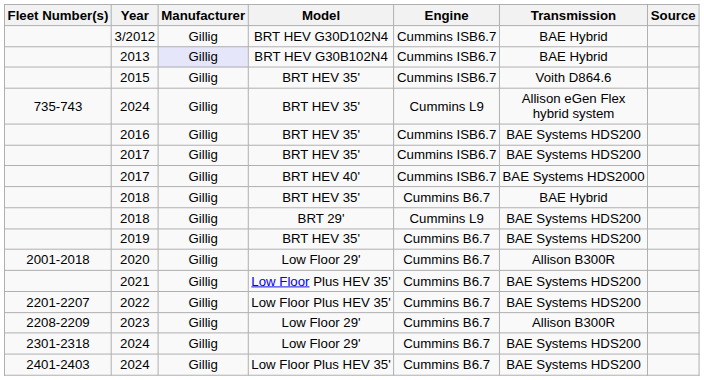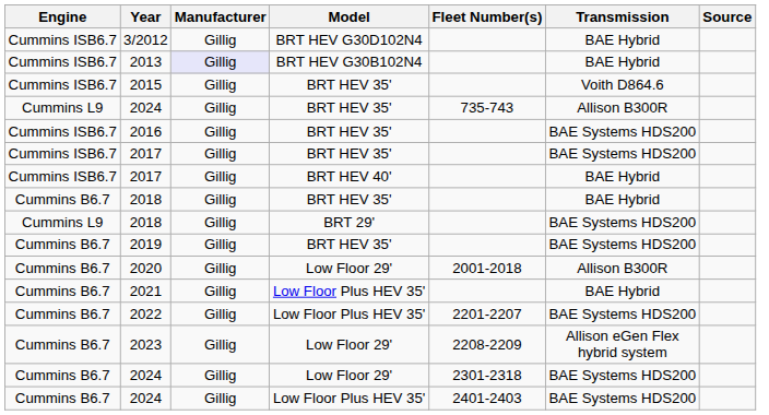columns swapped: Fleet Number(s) <-> Engine
2024 / BRT HEV 35' | Transmission: Allison eGen Flex hybrid system -> Allison B300R
2017 / BRT HEV 40' | Transmission: BAE Systems HDS2000 -> BAE Hybrid
2021 | Transmission: BAE Systems HDS200 -> BAE Hybrid
2023 | Transmission: Allison B300R -> Allison eGen Flex hybrid system
